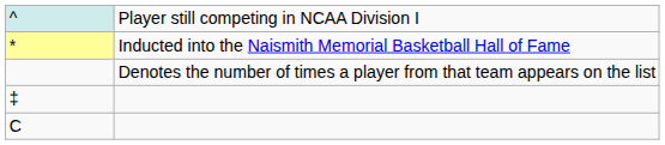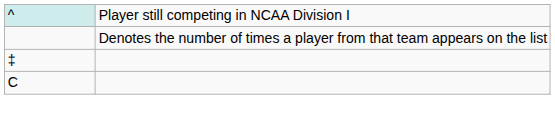- row: * | Inducted into the Naismith Memorial Basketball Hall of Fame
